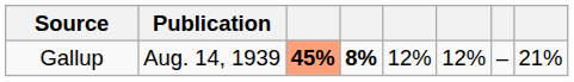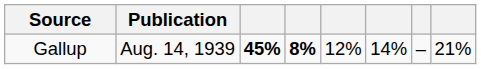Gallup | column 3: lightsalmon background -> no background
Gallup | column 6: 12% -> 14%
